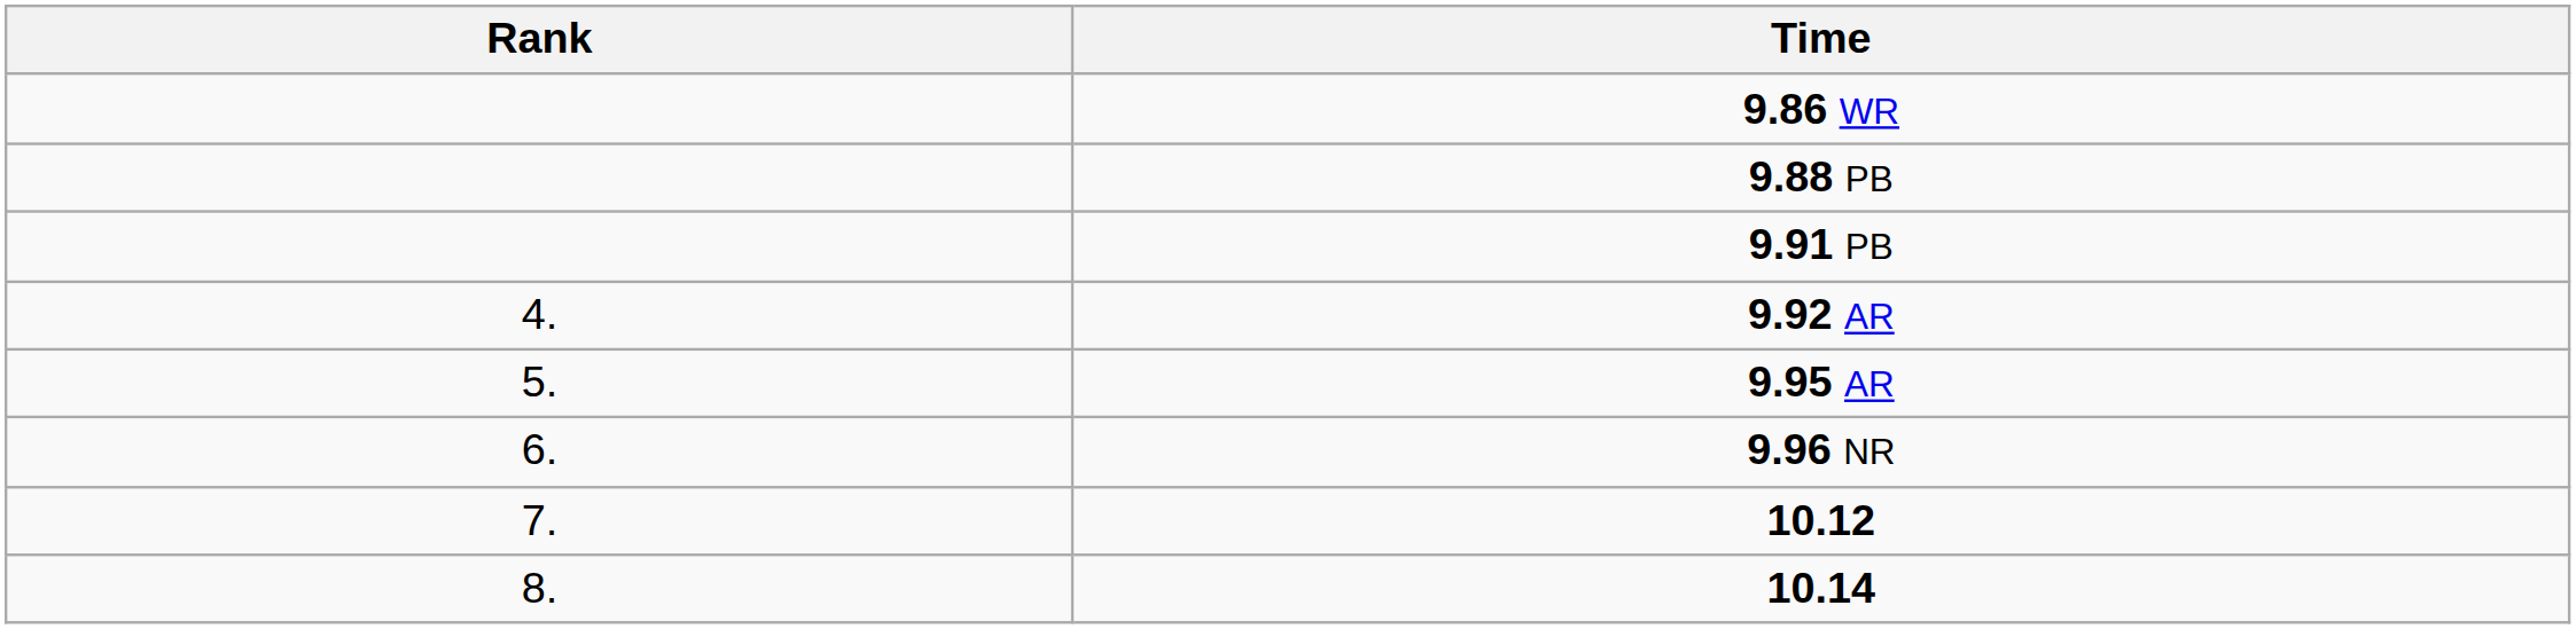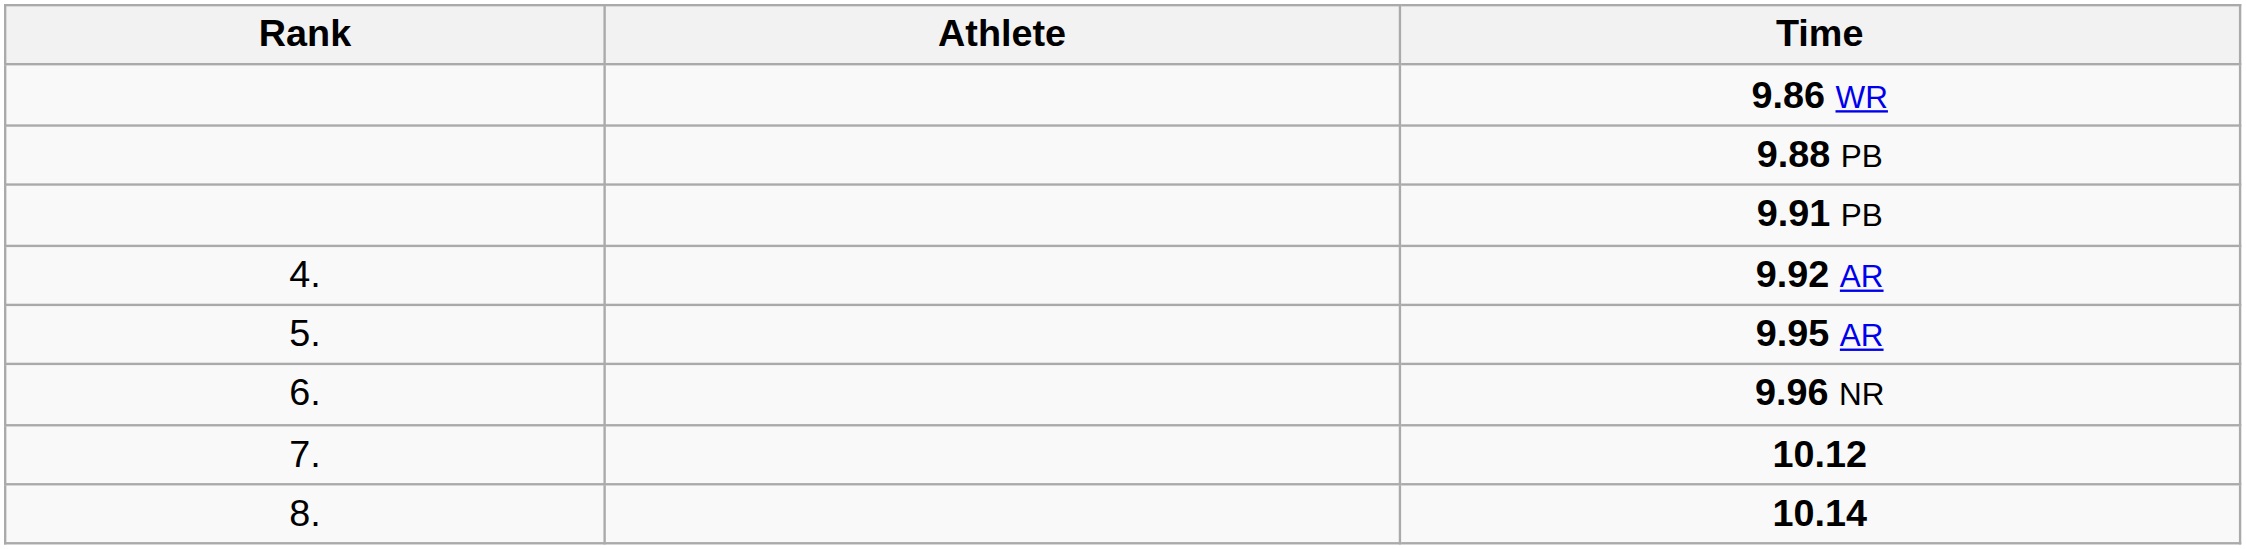+ column: Athlete
